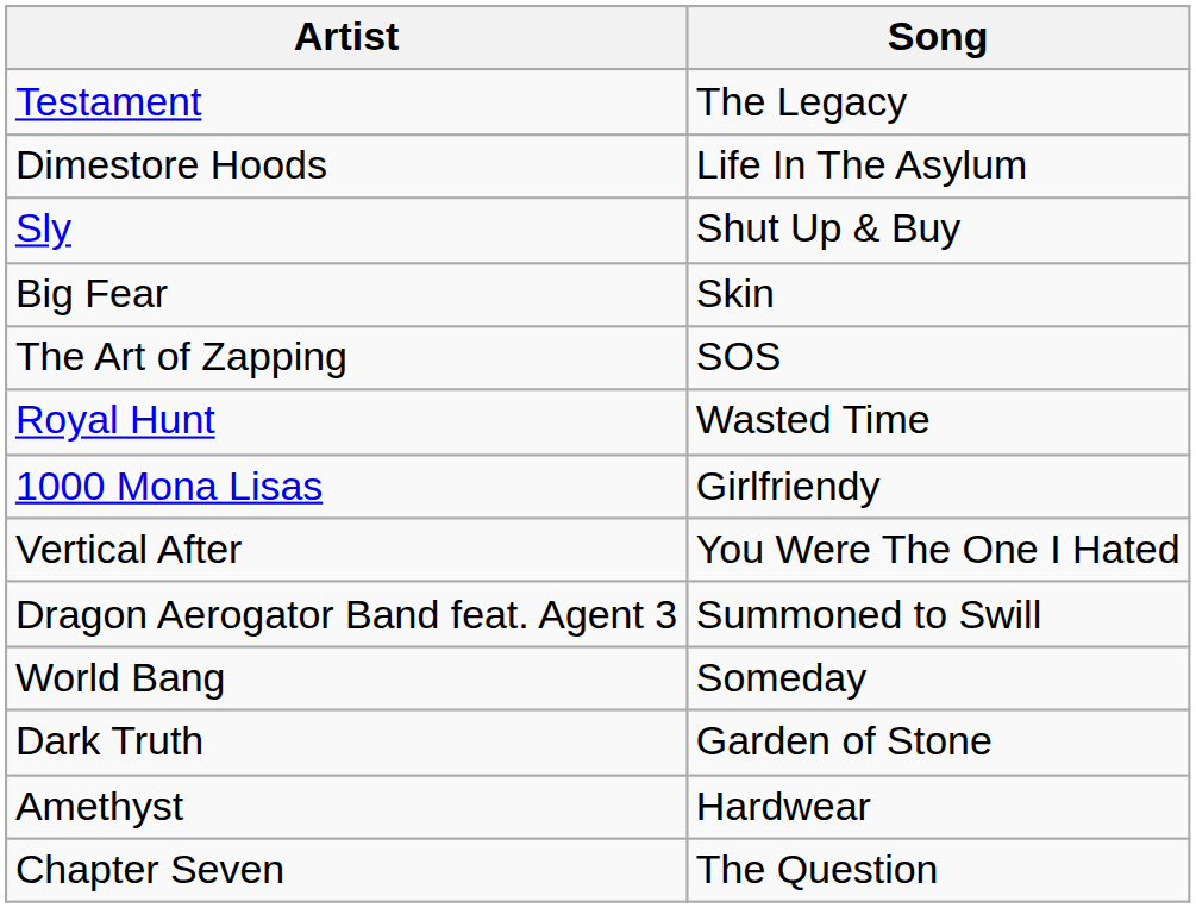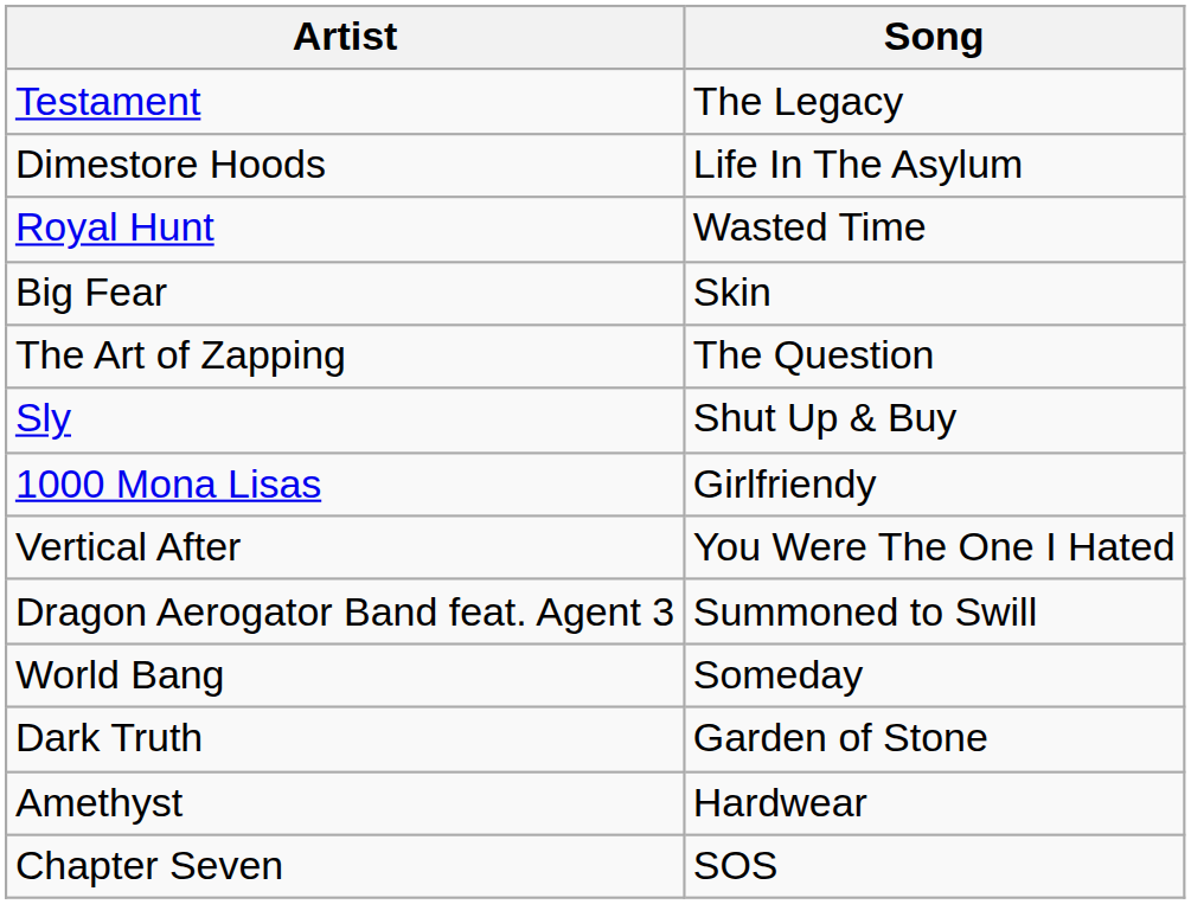rows swapped: Sly <-> Royal Hunt
The Art of Zapping | Song: SOS -> The Question
Chapter Seven | Song: The Question -> SOS
